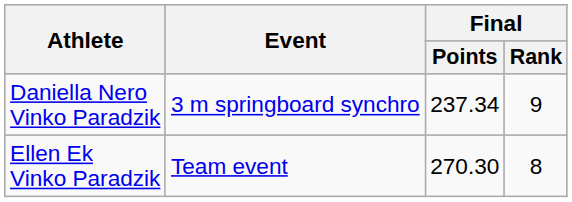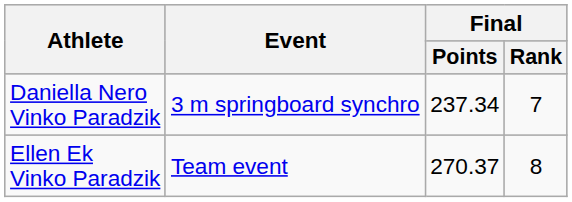Daniella Nero Vinko Paradzik | Final / Rank: 9 -> 7
Ellen Ek Vinko Paradzik | Final / Points: 270.30 -> 270.37
